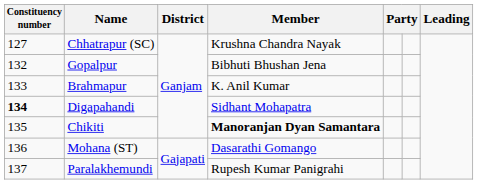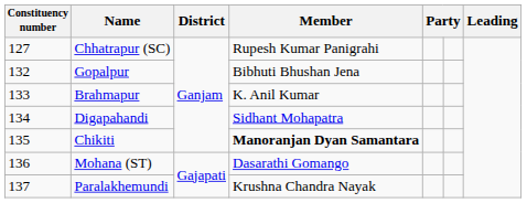Chhatrapur (SC) | Member: Krushna Chandra Nayak -> Rupesh Kumar Panigrahi
Digapahandi | Constituency number: bold -> normal
Paralakhemundi | Member: Rupesh Kumar Panigrahi -> Krushna Chandra Nayak
